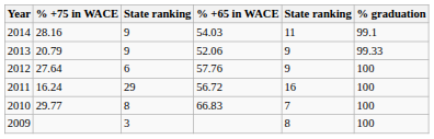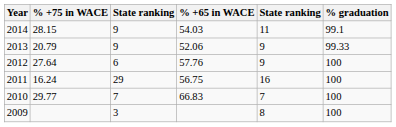2014 | % +75 in WACE: 28.16 -> 28.15
2011 | % +65 in WACE: 56.72 -> 56.75
2010 | column 3: 8 -> 7
